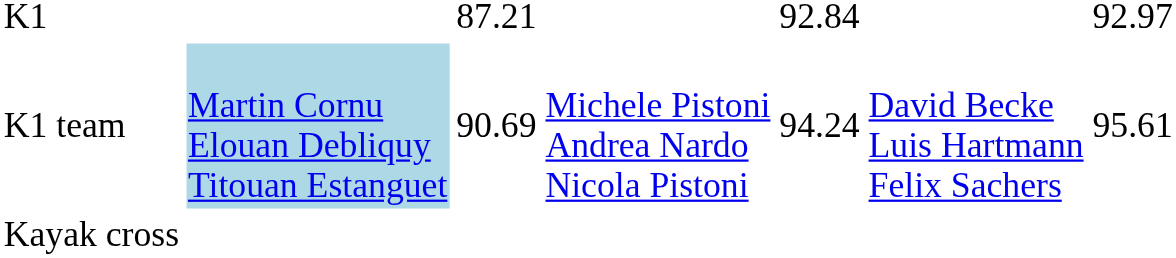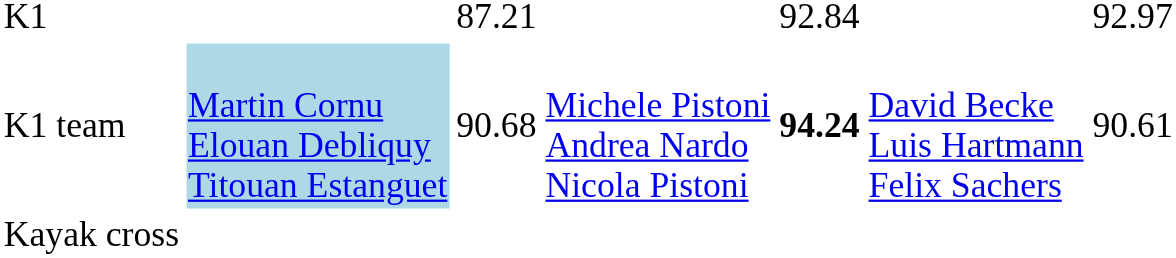K1 team | column 3: 90.69 -> 90.68
K1 team | column 5: normal -> bold
K1 team | column 7: 95.61 -> 90.61
